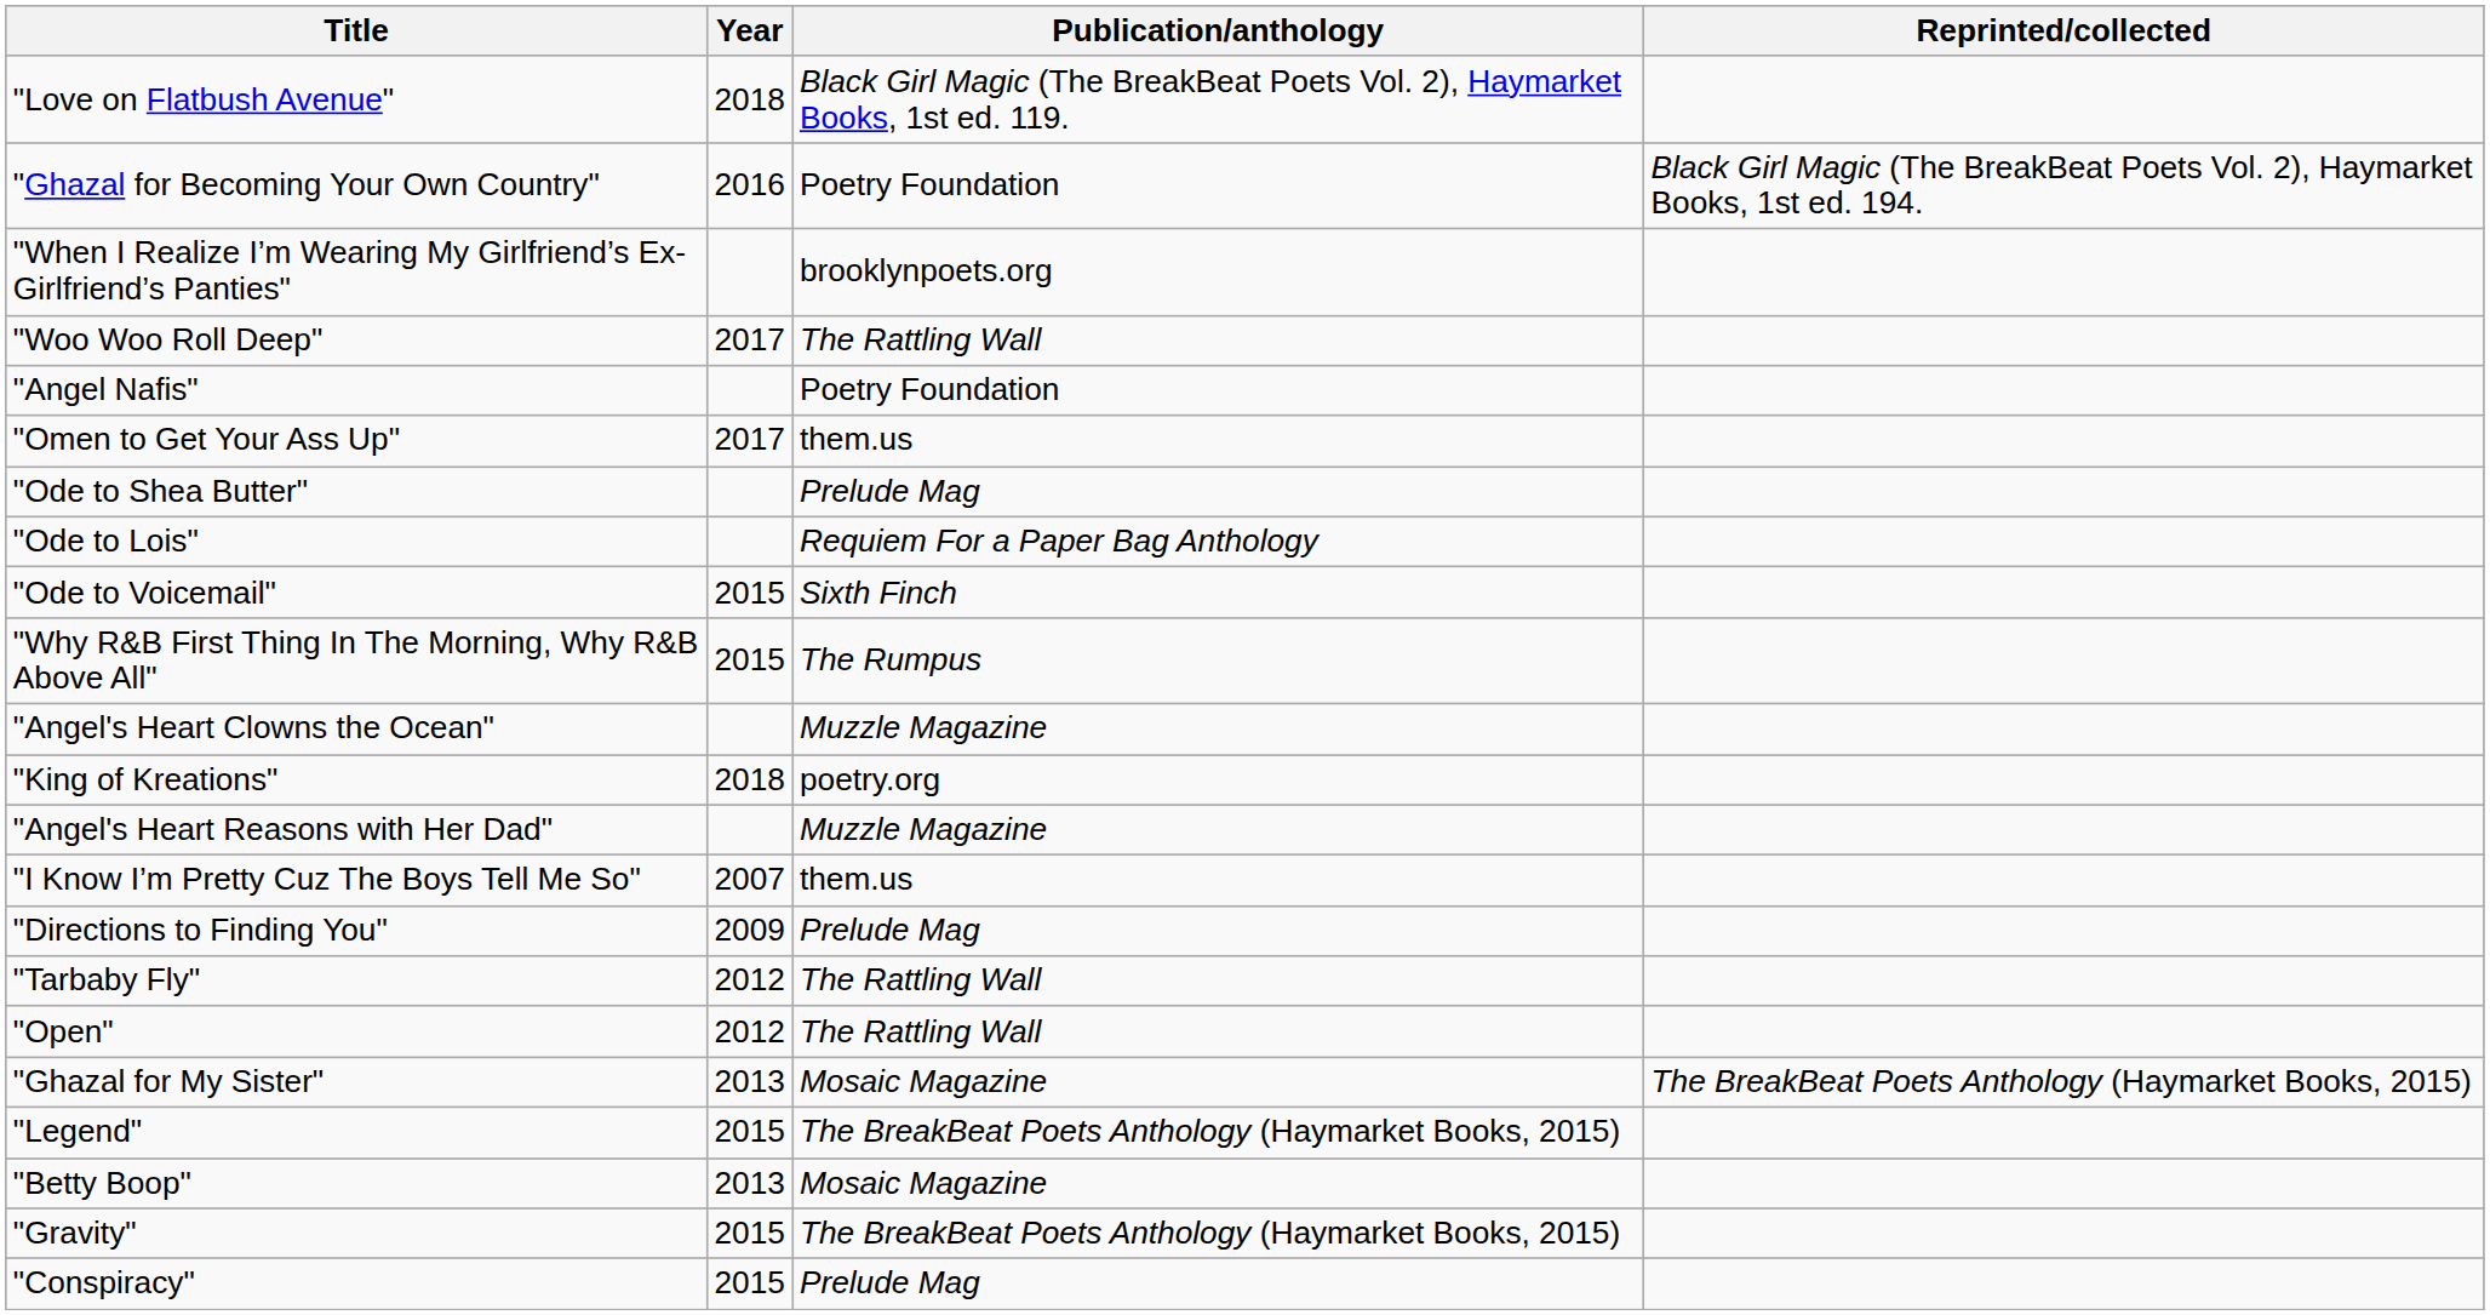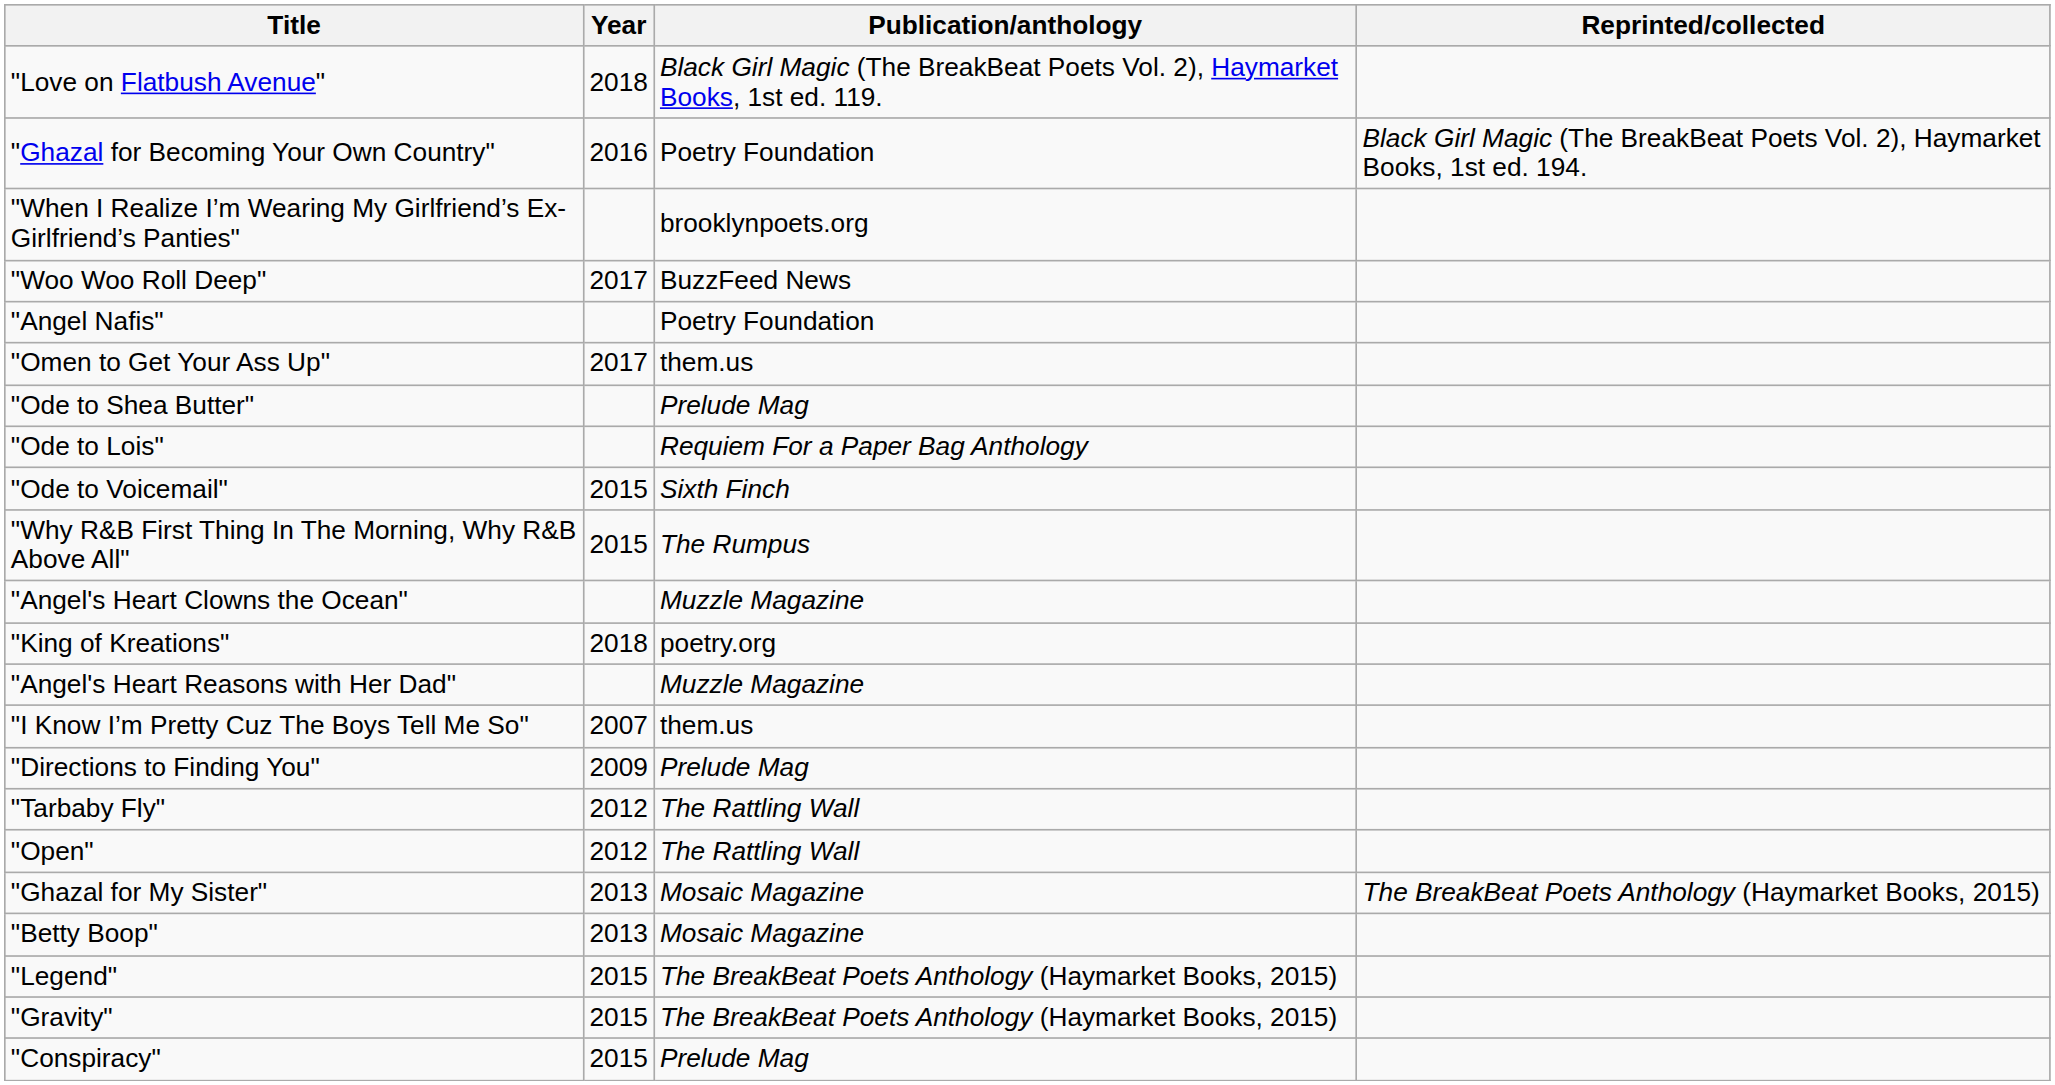"Woo Woo Roll Deep" | Publication/anthology: The Rattling Wall -> BuzzFeed News
rows swapped: "Betty Boop" <-> "Legend"
